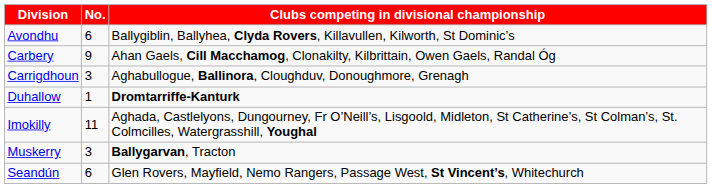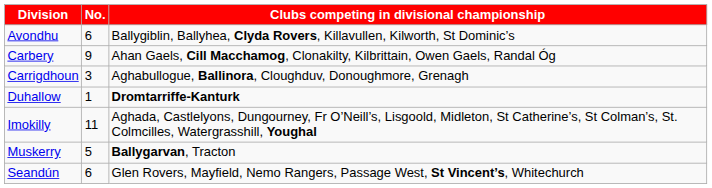Muskerry | No.: 3 -> 5
